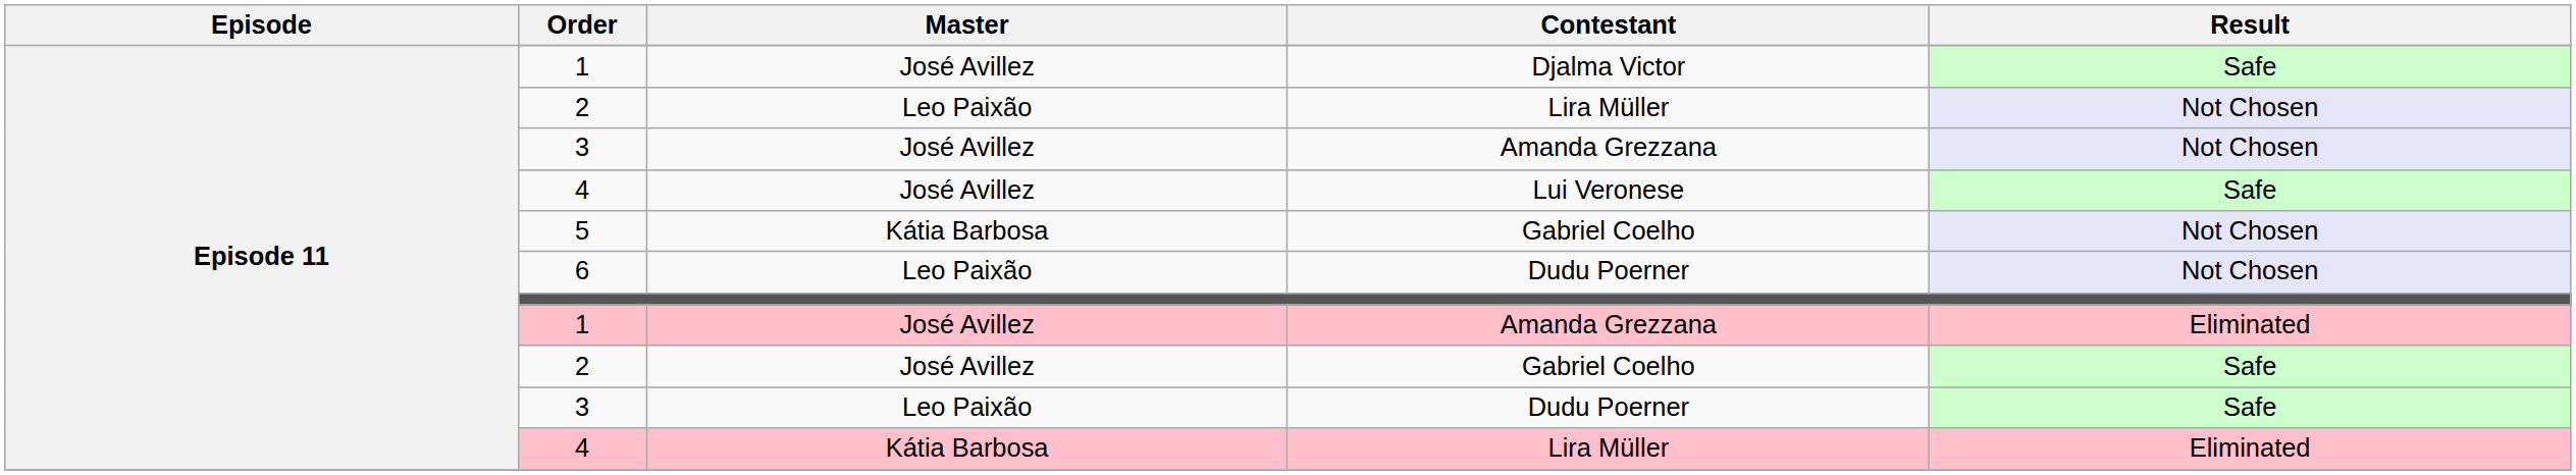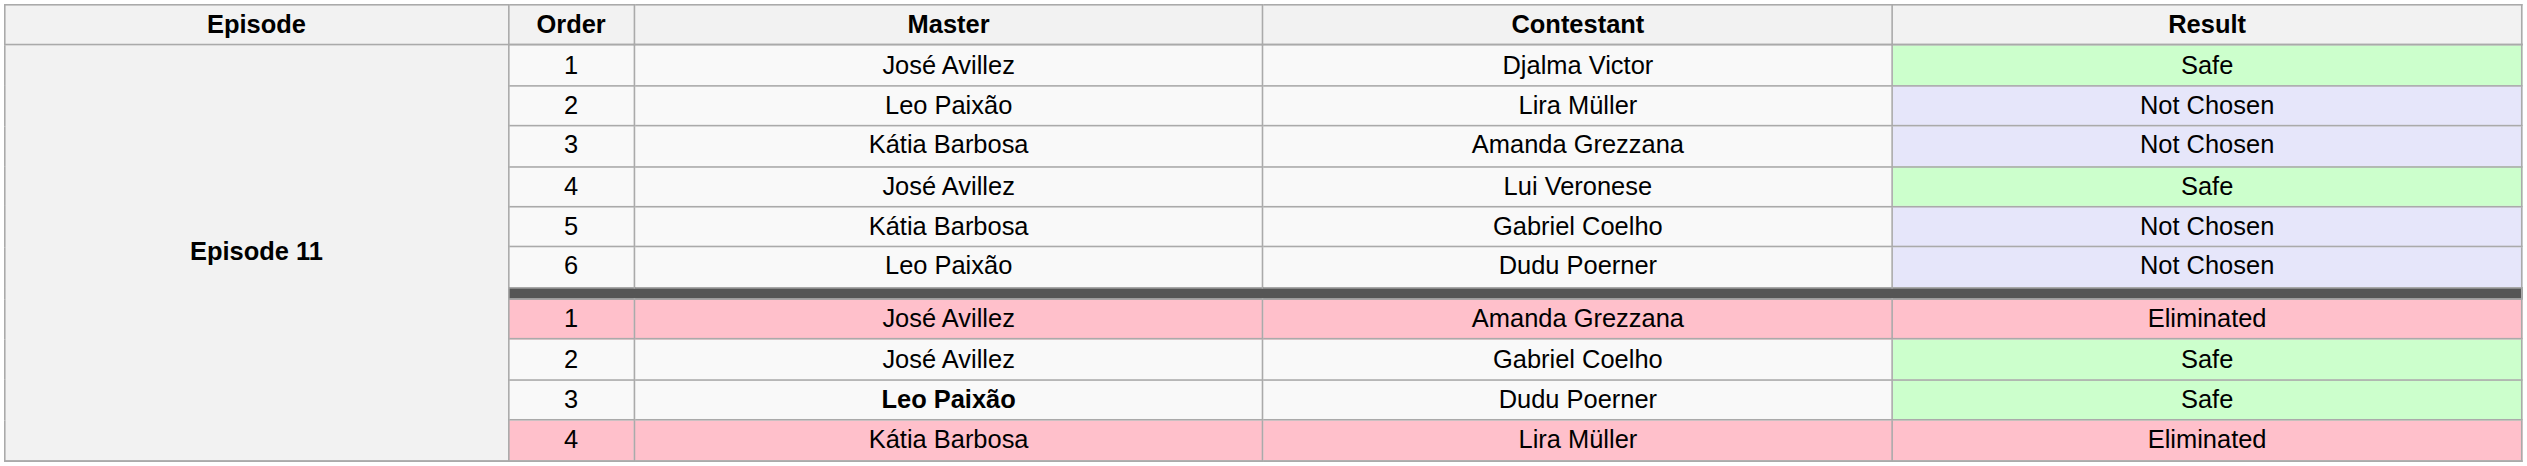3 / Amanda Grezzana | Master: José Avillez -> Kátia Barbosa
3 / Dudu Poerner | Master: normal -> bold
